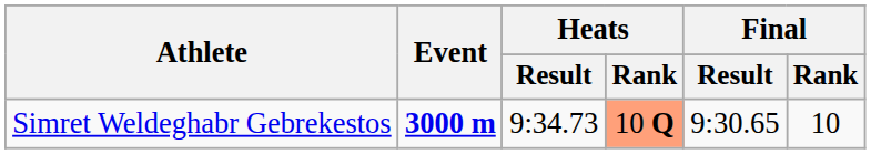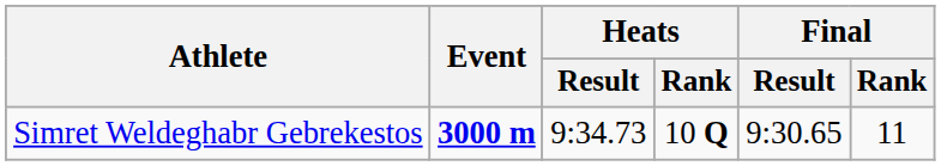Simret Weldeghabr Gebrekestos | Heats / Rank: lightsalmon background -> no background
Simret Weldeghabr Gebrekestos | Final / Rank: 10 -> 11
